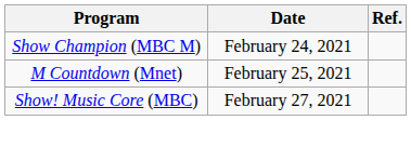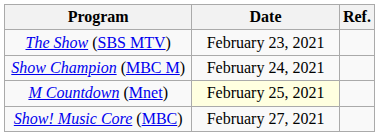+ row: The Show (SBS MTV) | February 23, 2021
M Countdown (Mnet) | Date: no background -> lightyellow background
